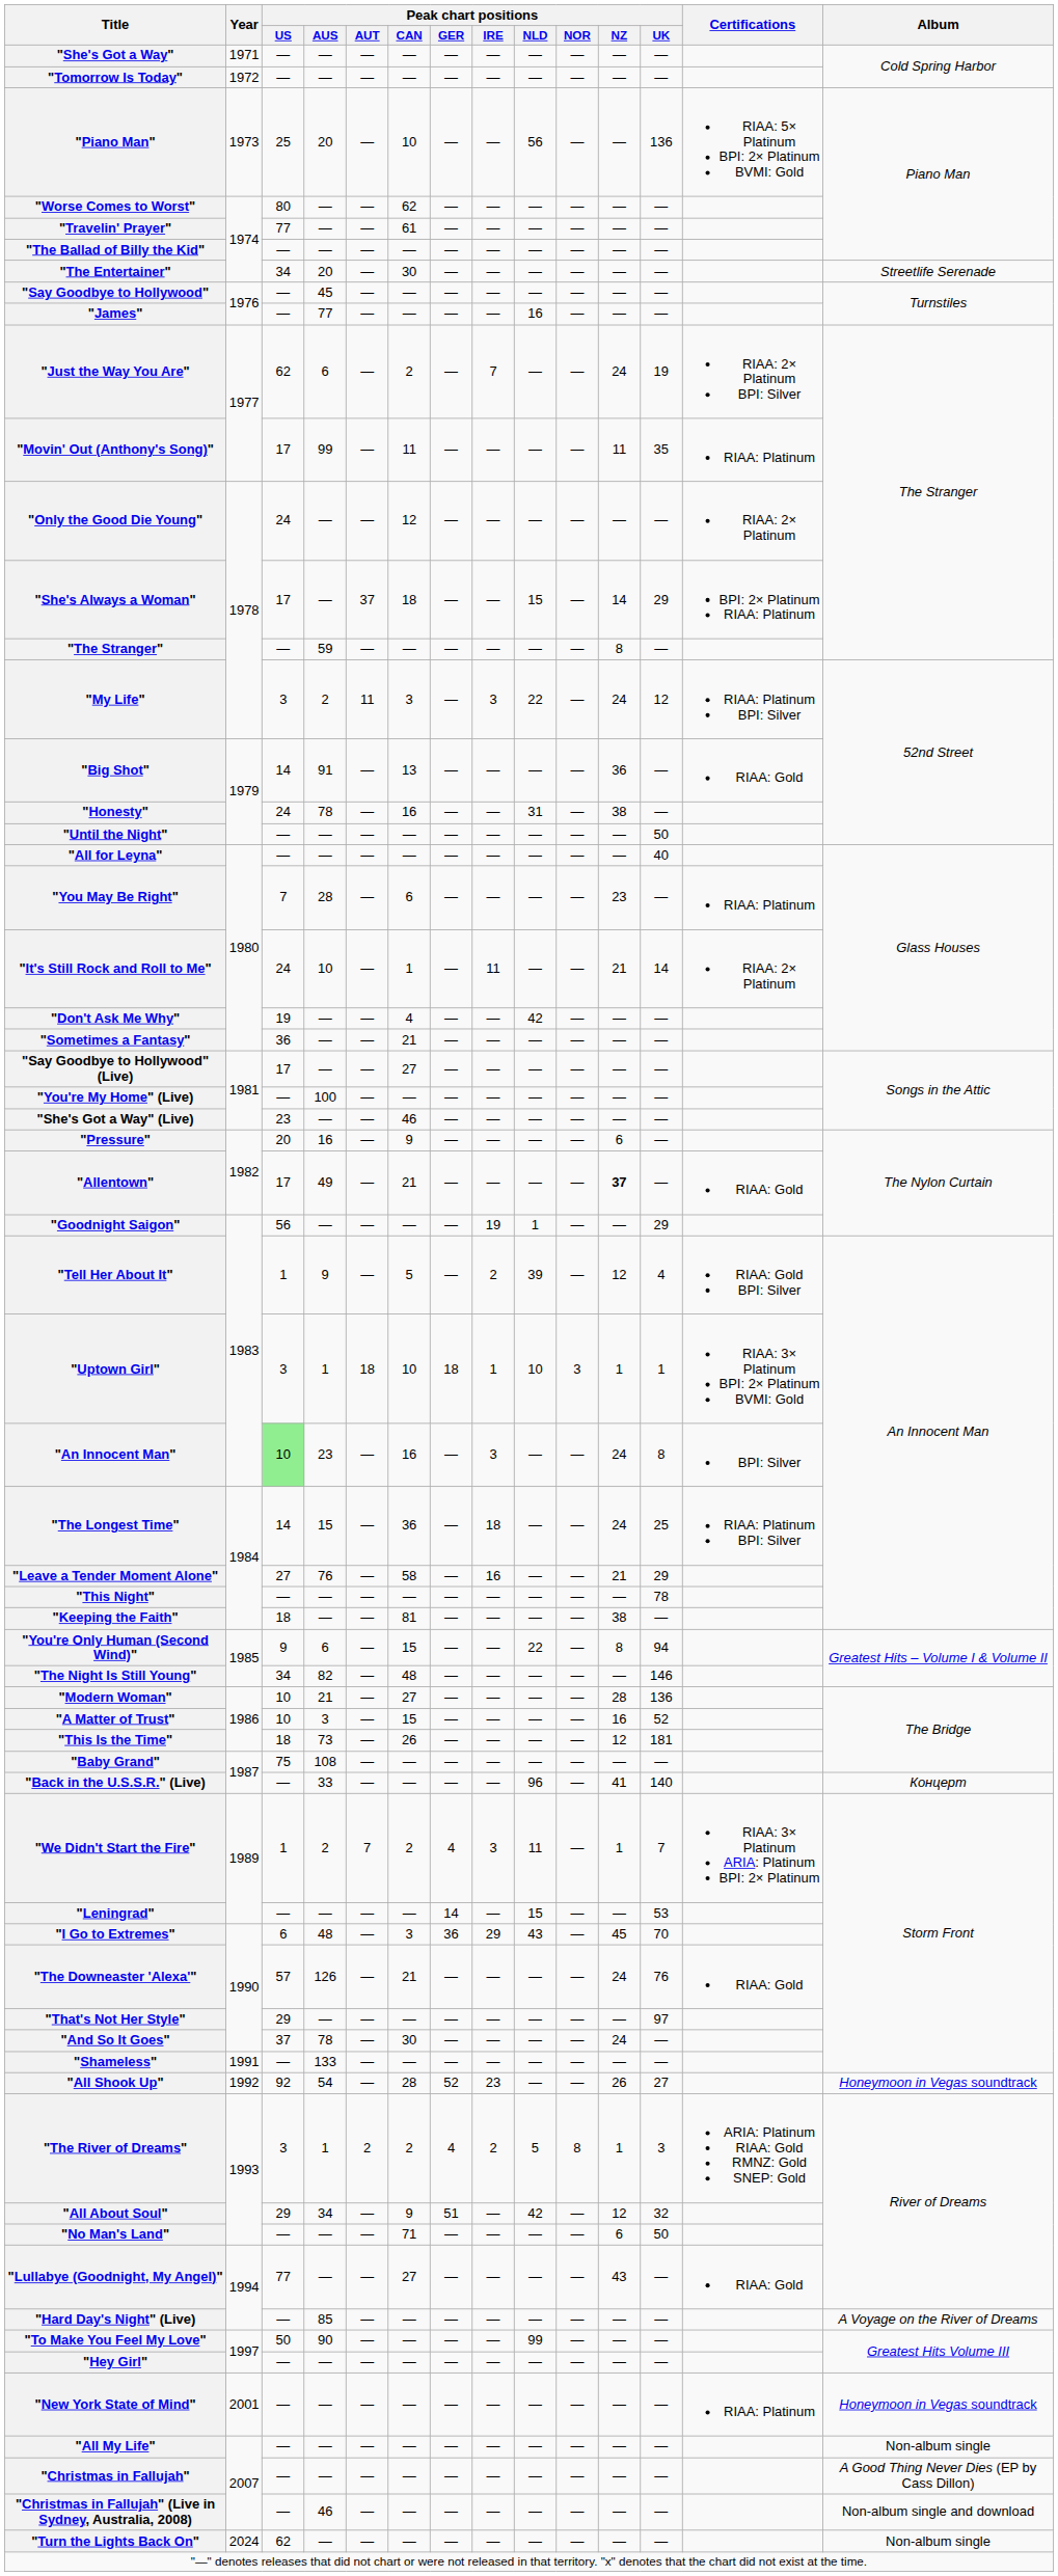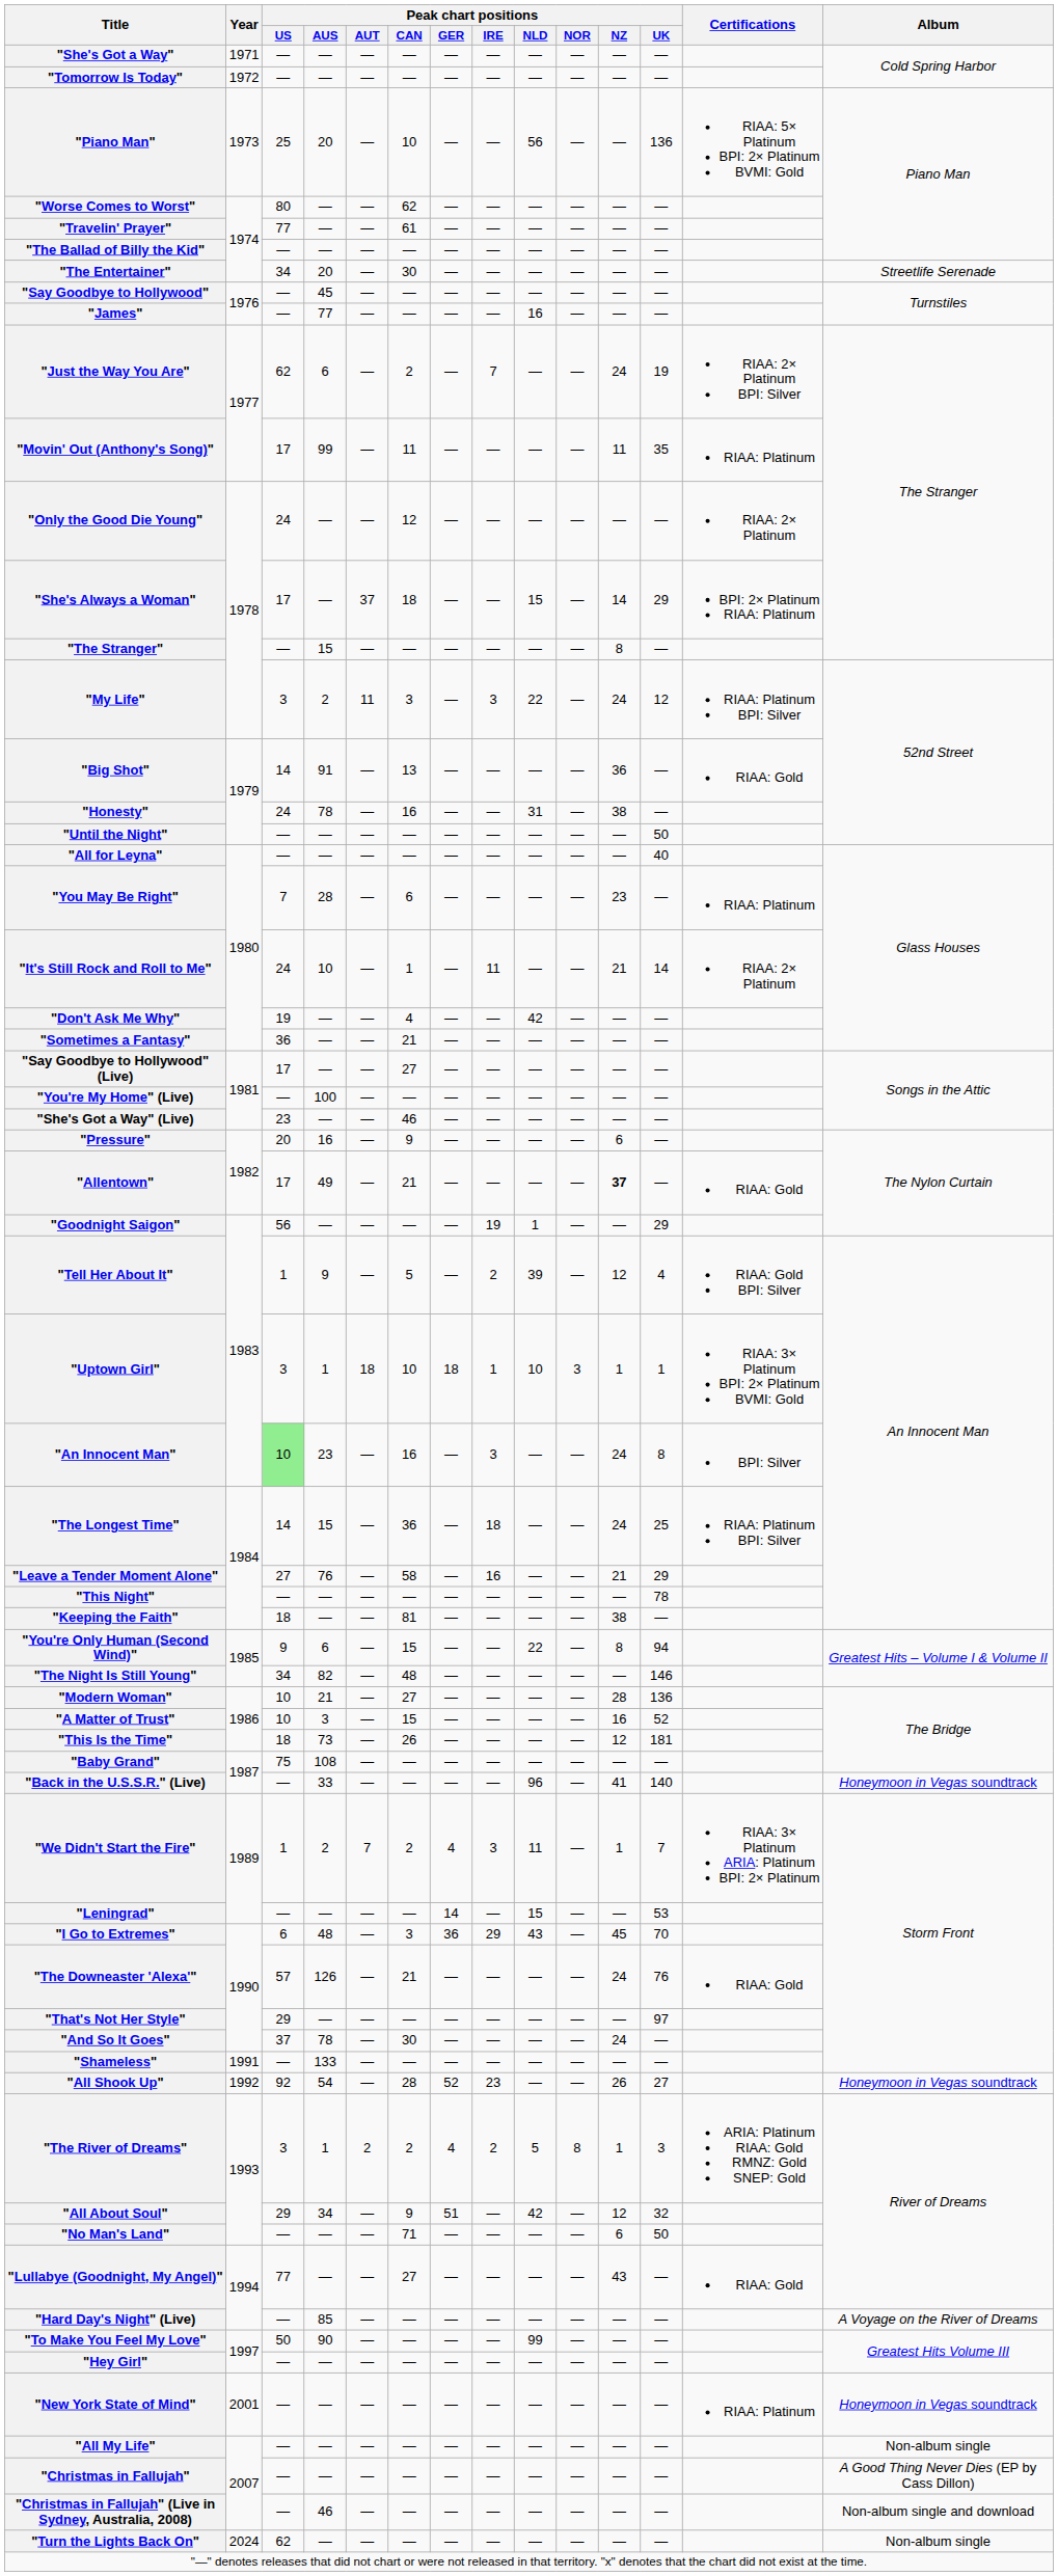"The Stranger" | Peak chart positions / AUS: 59 -> 15
"Back in the U.S.S.R." (Live) | Album: Концерт -> Honeymoon in Vegas soundtrack
